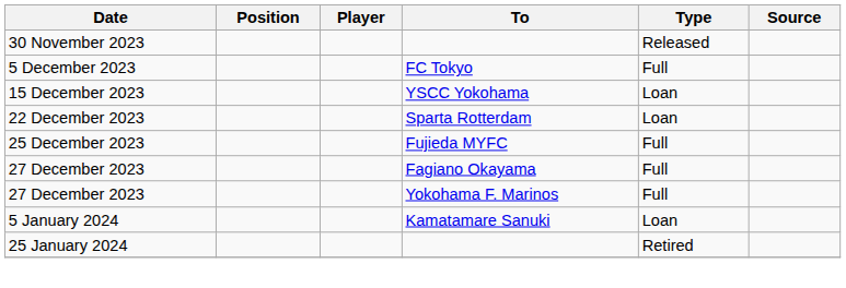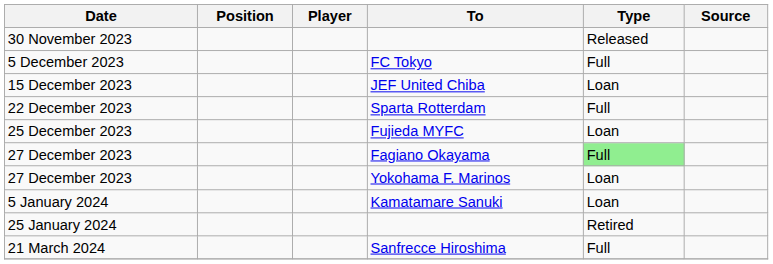+ row: 15 December 2023 | JEF United Chiba | Loan
- row: 15 December 2023 | YSCC Yokohama | Loan
Sparta Rotterdam | Type: Loan -> Full
Fujieda MYFC | Type: Full -> Loan
Fagiano Okayama | Type: no background -> lightgreen background
Yokohama F. Marinos | Type: Full -> Loan
+ row: 21 March 2024 | Sanfrecce Hiroshima | Full
